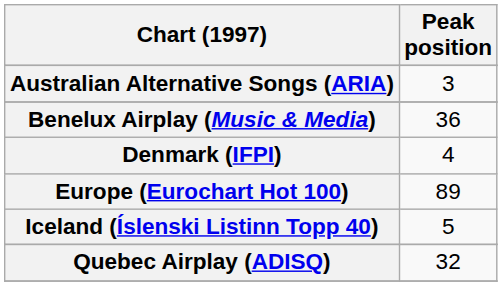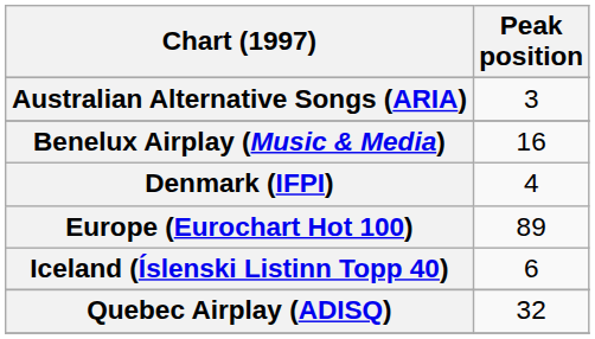Benelux Airplay (Music & Media) | Peak position: 36 -> 16
Iceland (Íslenski Listinn Topp 40) | Peak position: 5 -> 6
